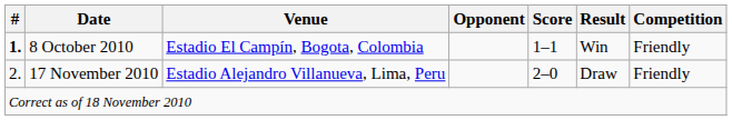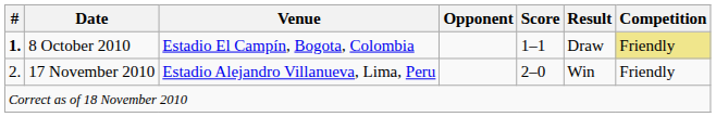8 October 2010 | Result: Win -> Draw
8 October 2010 | Competition: no background -> khaki background
17 November 2010 | Result: Draw -> Win
